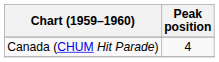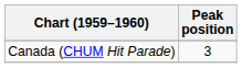Canada (CHUM Hit Parade) | Peak position: 4 -> 3
